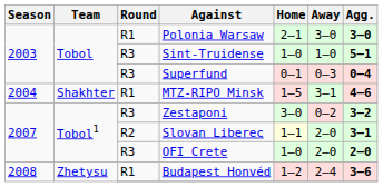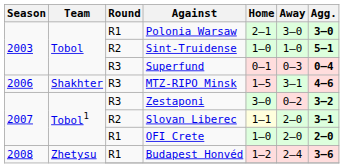Sint-Truidense | Round: R3 -> R2
MTZ-RIPO Minsk | Season: 2004 -> 2006
MTZ-RIPO Minsk | Round: R1 -> R3
OFI Crete | Round: R3 -> R1
